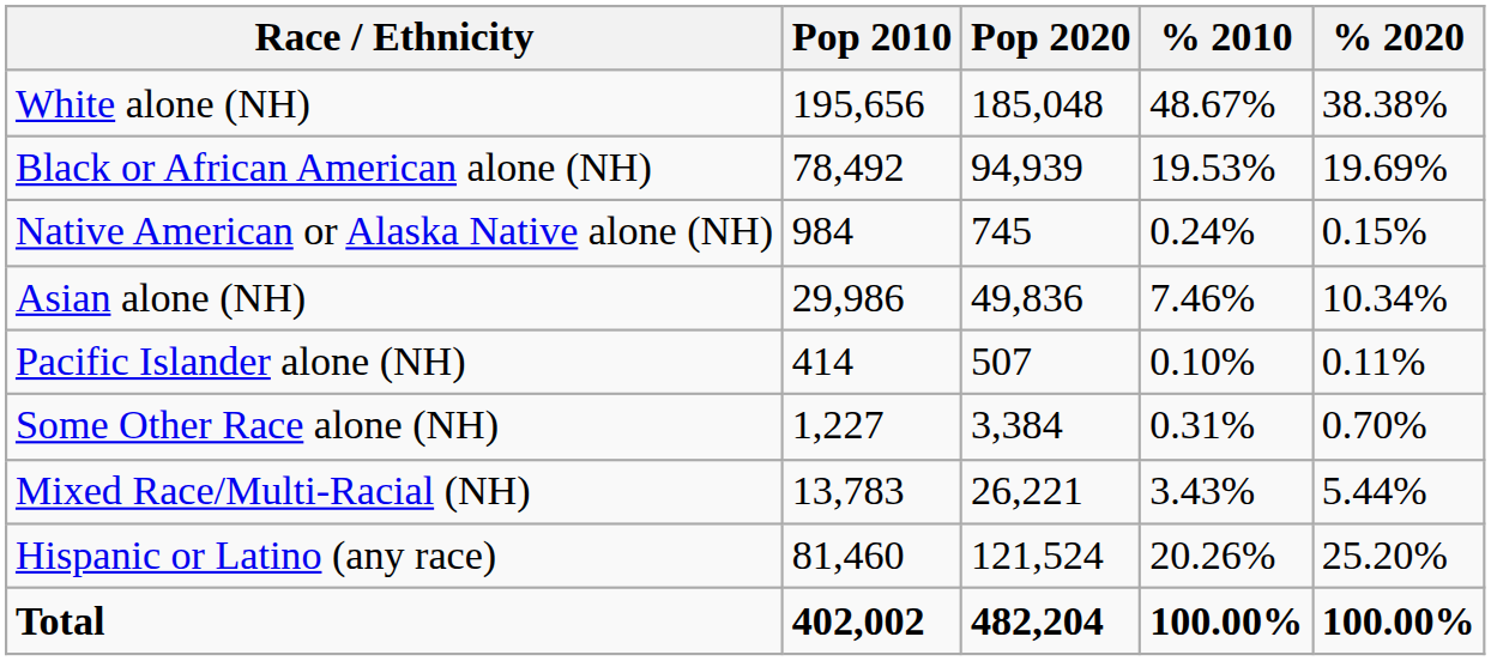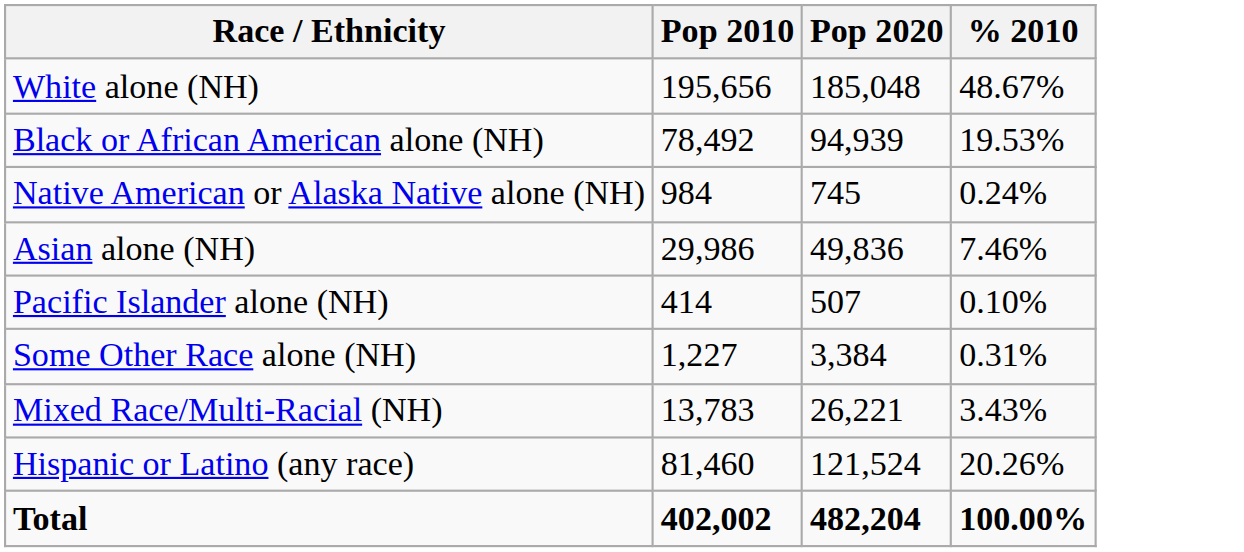- column: % 2020 | 38.38% | 19.69% | 0.15% | 10.34% | 0.11% | 0.70% | 5.44% | 25.20% | 100.00%
